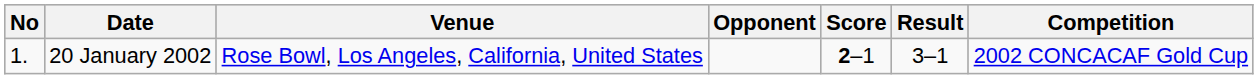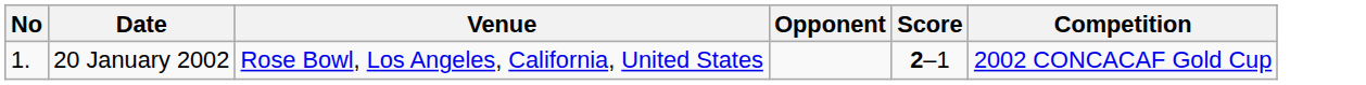- column: Result | 3–1
